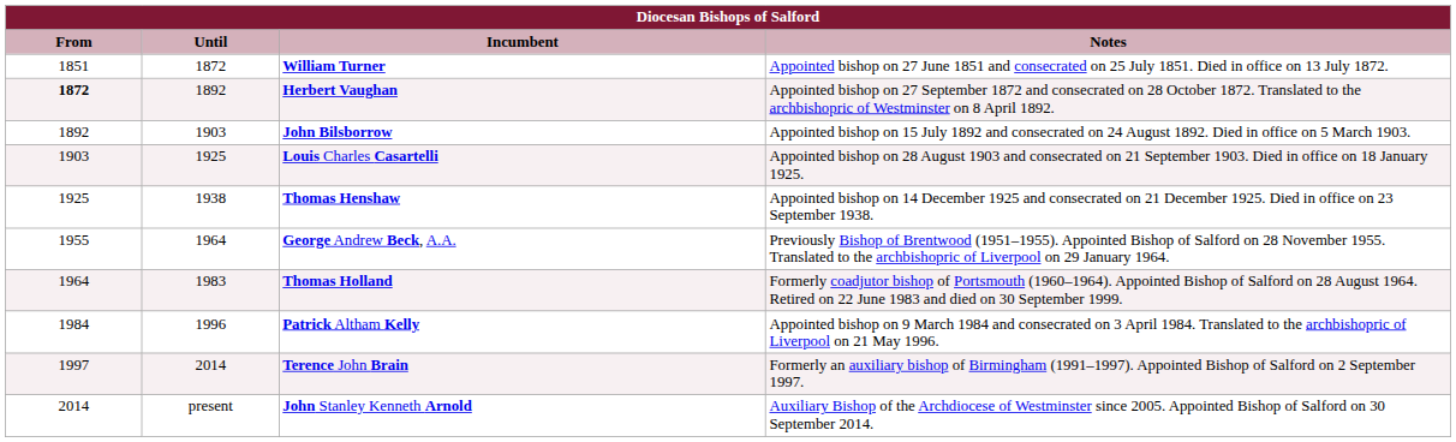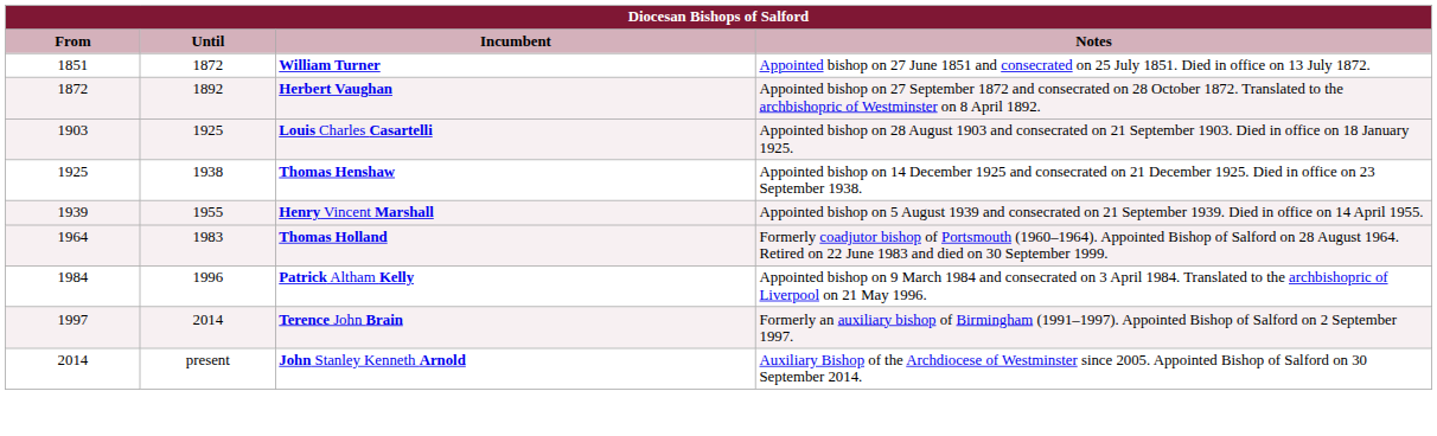Herbert Vaughan | From: bold -> normal
- row: 1892 | 1903 | John Bilsborrow | Appointed bishop on 15 July 1892 and consecrated on 24 August 1892. Died in office on 5 March 1903.
+ row: 1939 | 1955 | Henry Vincent Marshall | Appointed bishop on 5 August 1939 and consecrated on 21 September 1939. Died in office on 14 April 1955.
- row: 1955 | 1964 | George Andrew Beck, A.A. | Previously Bishop of Brentwood (1951–1955). Appointed Bishop of Salford on 28 November 1955. Translated to the archbishopric of Liverpool on 29 January 1964.
